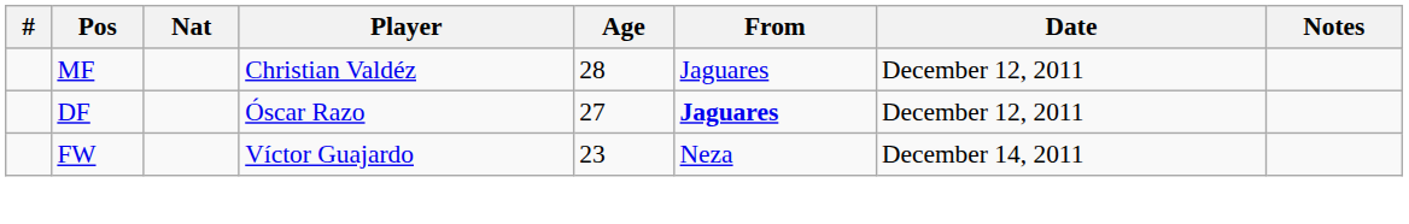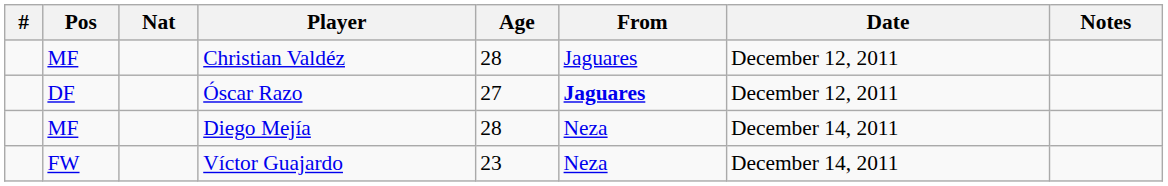+ row: MF | Diego Mejía | 28 | Neza | December 14, 2011
